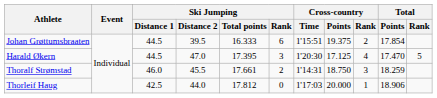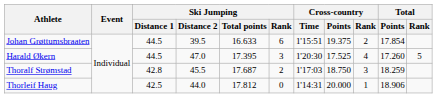Johan Grøttumsbraaten | Ski Jumping / Total points: 16.333 -> 16.633
Harald Økern | Cross-country / Points: 17.125 -> 17.525
Harald Økern | Total / Points: 17.470 -> 17.260
Thoralf Strømstad | Ski Jumping / Distance 1: 46.0 -> 42.8
Thoralf Strømstad | Ski Jumping / Total points: 17.661 -> 17.687
Thoralf Strømstad | Cross-country / Time: 1'14:31 -> 1'17:03
Thorleif Haug | Cross-country / Time: 1'17:03 -> 1'14:31
